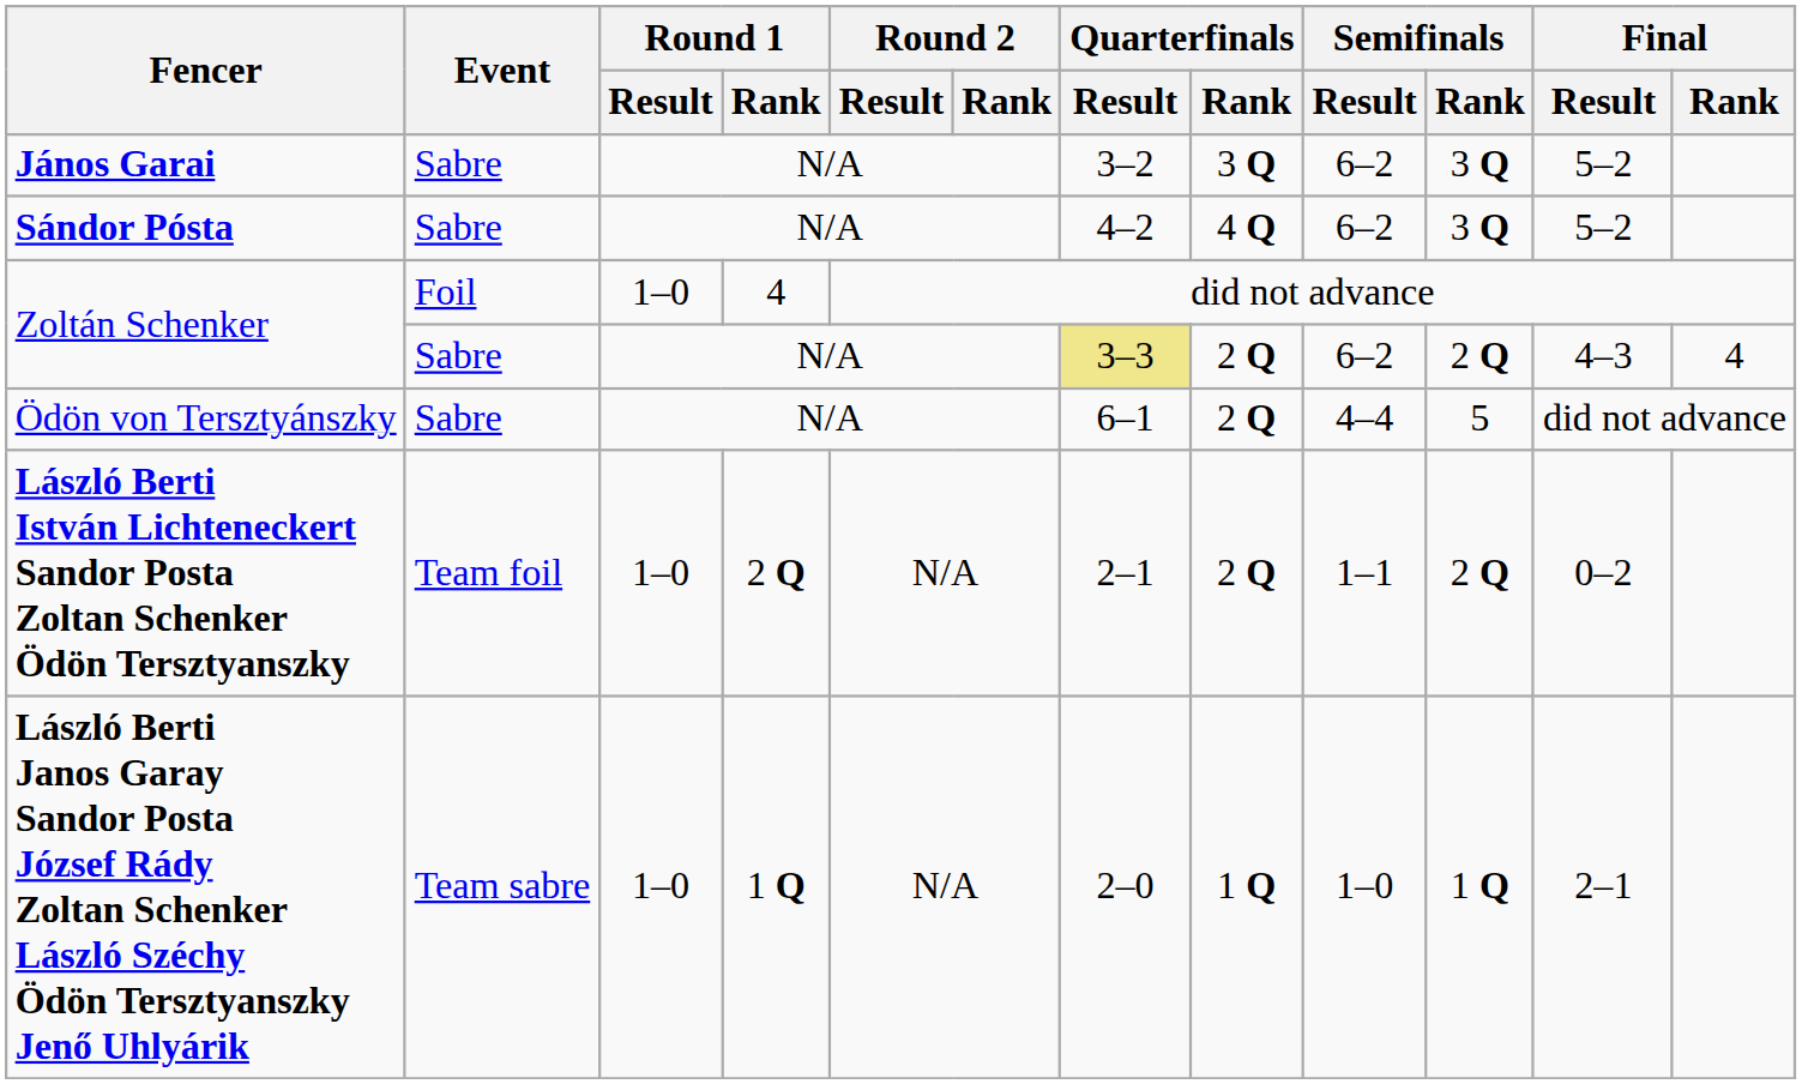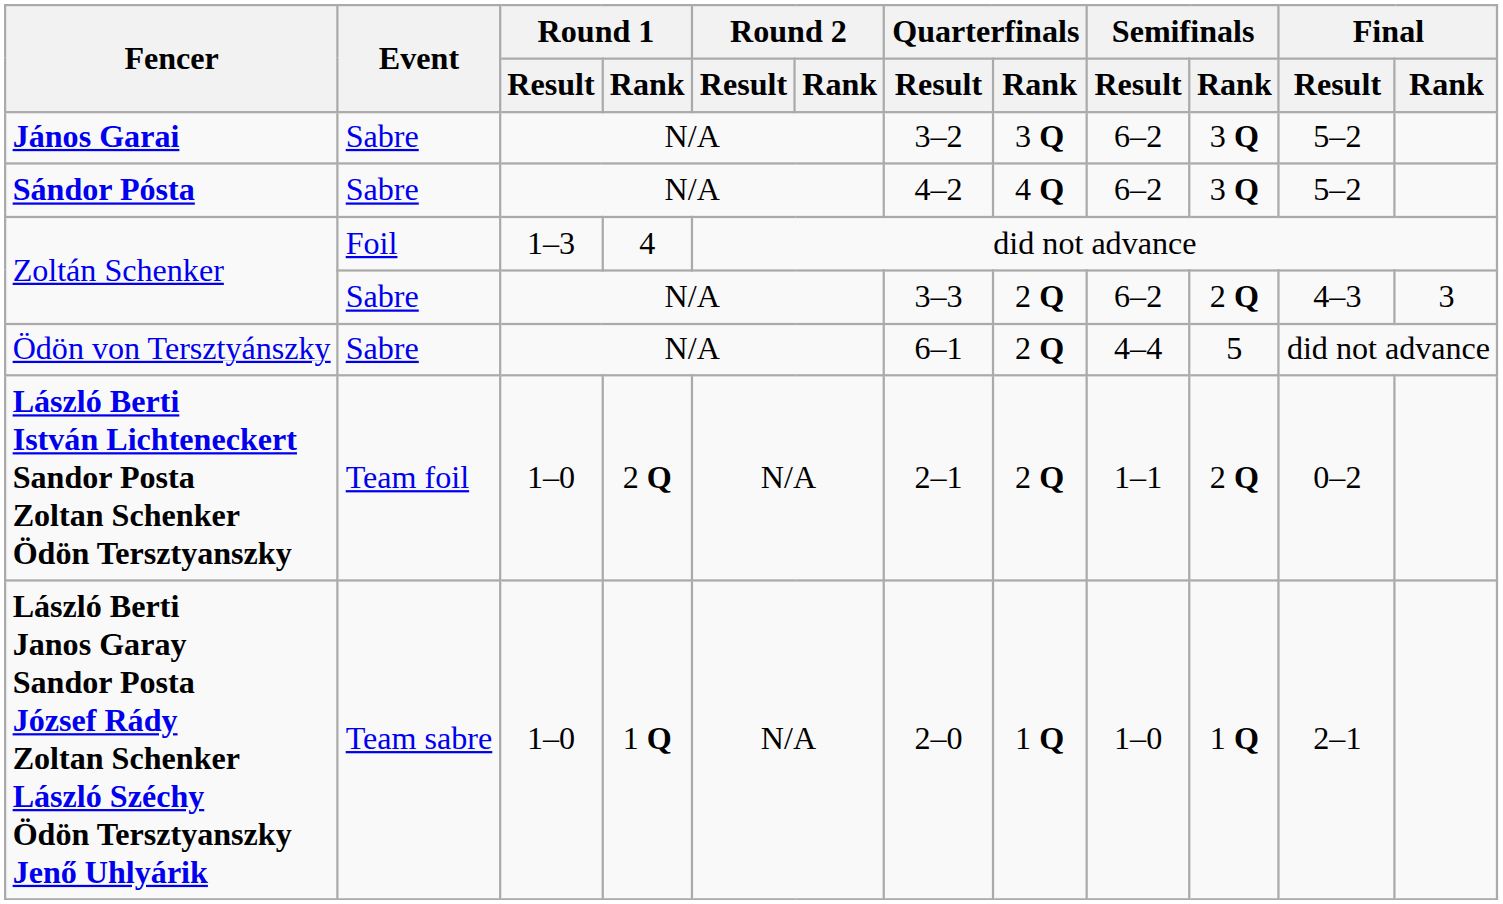Zoltán Schenker / Foil | Round 1 / Result: 1–0 -> 1–3
Zoltán Schenker / Sabre | Quarterfinals / Result: khaki background -> no background
Zoltán Schenker / Sabre | Final / Rank: 4 -> 3
